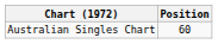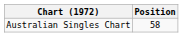Australian Singles Chart | Position: 60 -> 58
